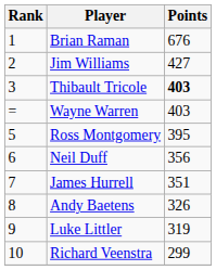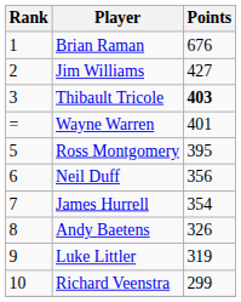Wayne Warren | Points: 403 -> 401
James Hurrell | Points: 351 -> 354
